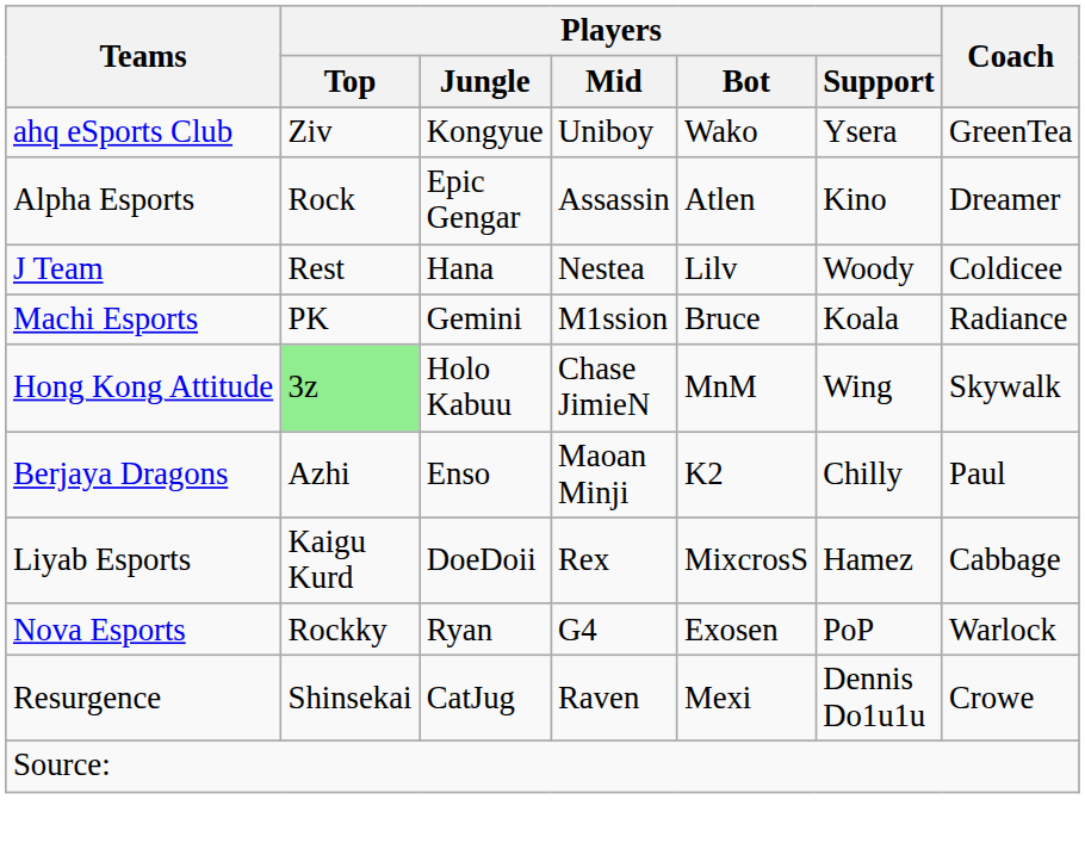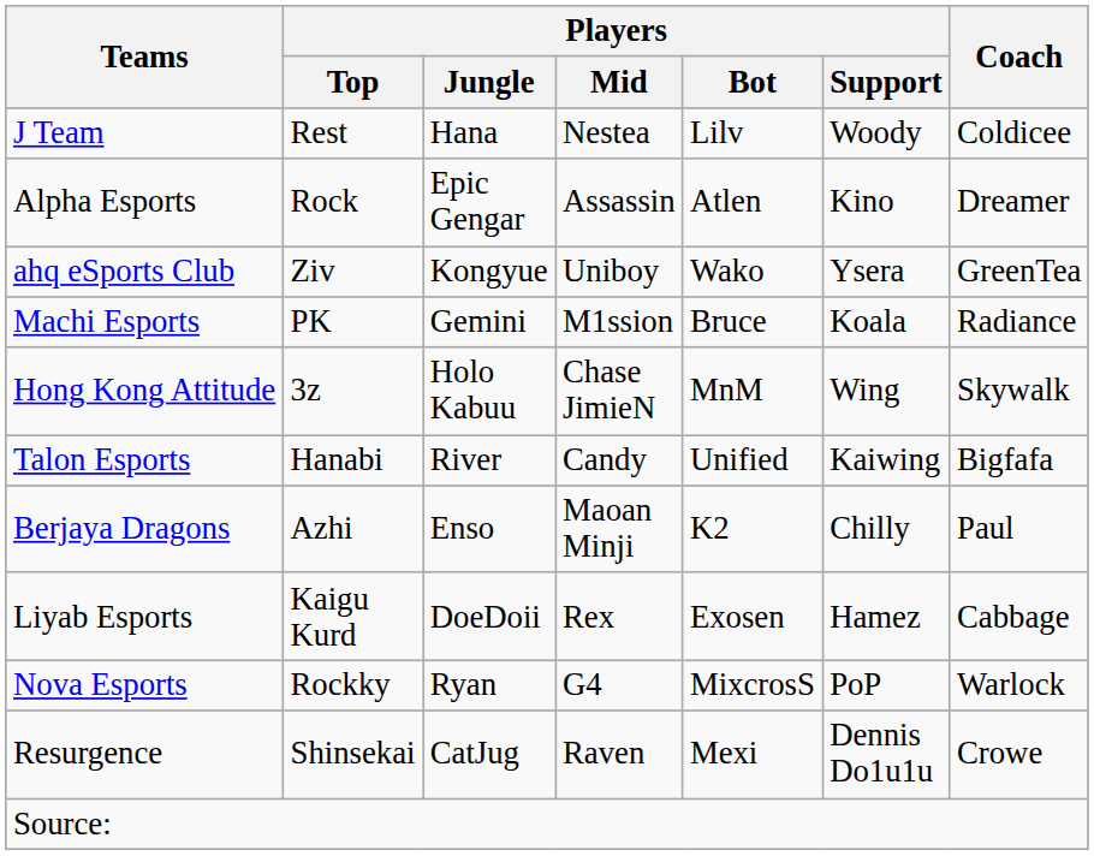rows swapped: ahq eSports Club <-> J Team
Hong Kong Attitude | Players / Top: lightgreen background -> no background
+ row: Talon Esports | Hanabi | River | Candy | Unified | Kaiwing | Bigfafa
Liyab Esports | Players / Bot: MixcrosS -> Exosen
Nova Esports | Players / Bot: Exosen -> MixcrosS
